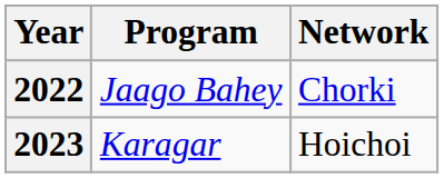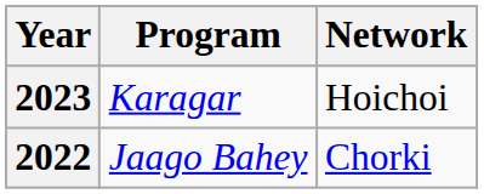rows swapped: 2022 <-> 2023
